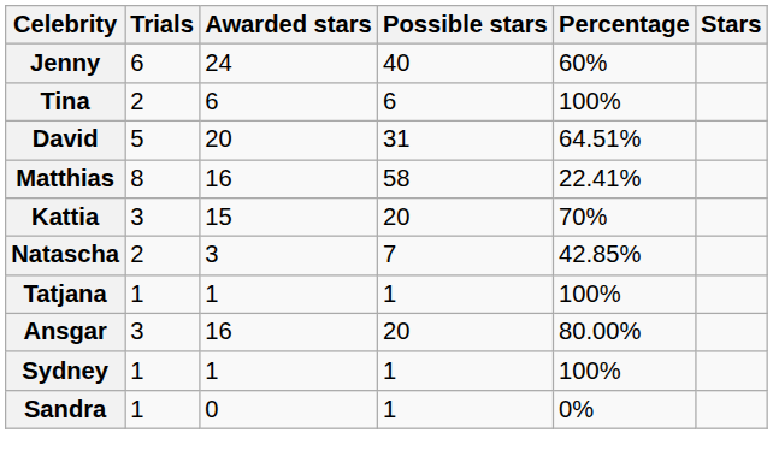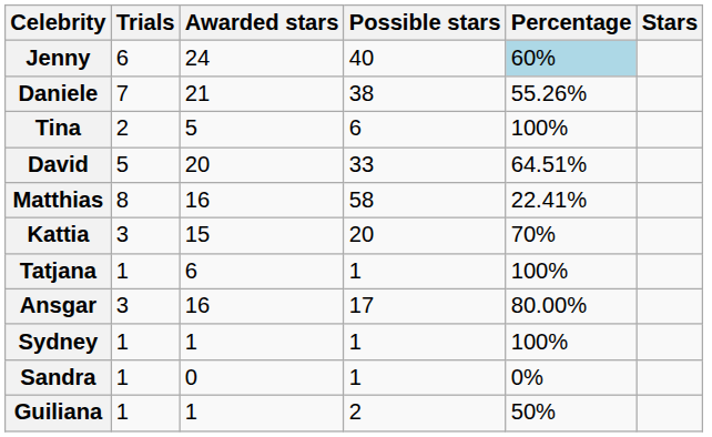Jenny | Percentage: no background -> lightblue background
+ row: Daniele | 7 | 21 | 38 | 55.26%
Tina | Awarded stars: 6 -> 5
David | Possible stars: 31 -> 33
- row: Natascha | 2 | 3 | 7 | 42.85%
Tatjana | Awarded stars: 1 -> 6
Ansgar | Possible stars: 20 -> 17
+ row: Guiliana | 1 | 1 | 2 | 50%
